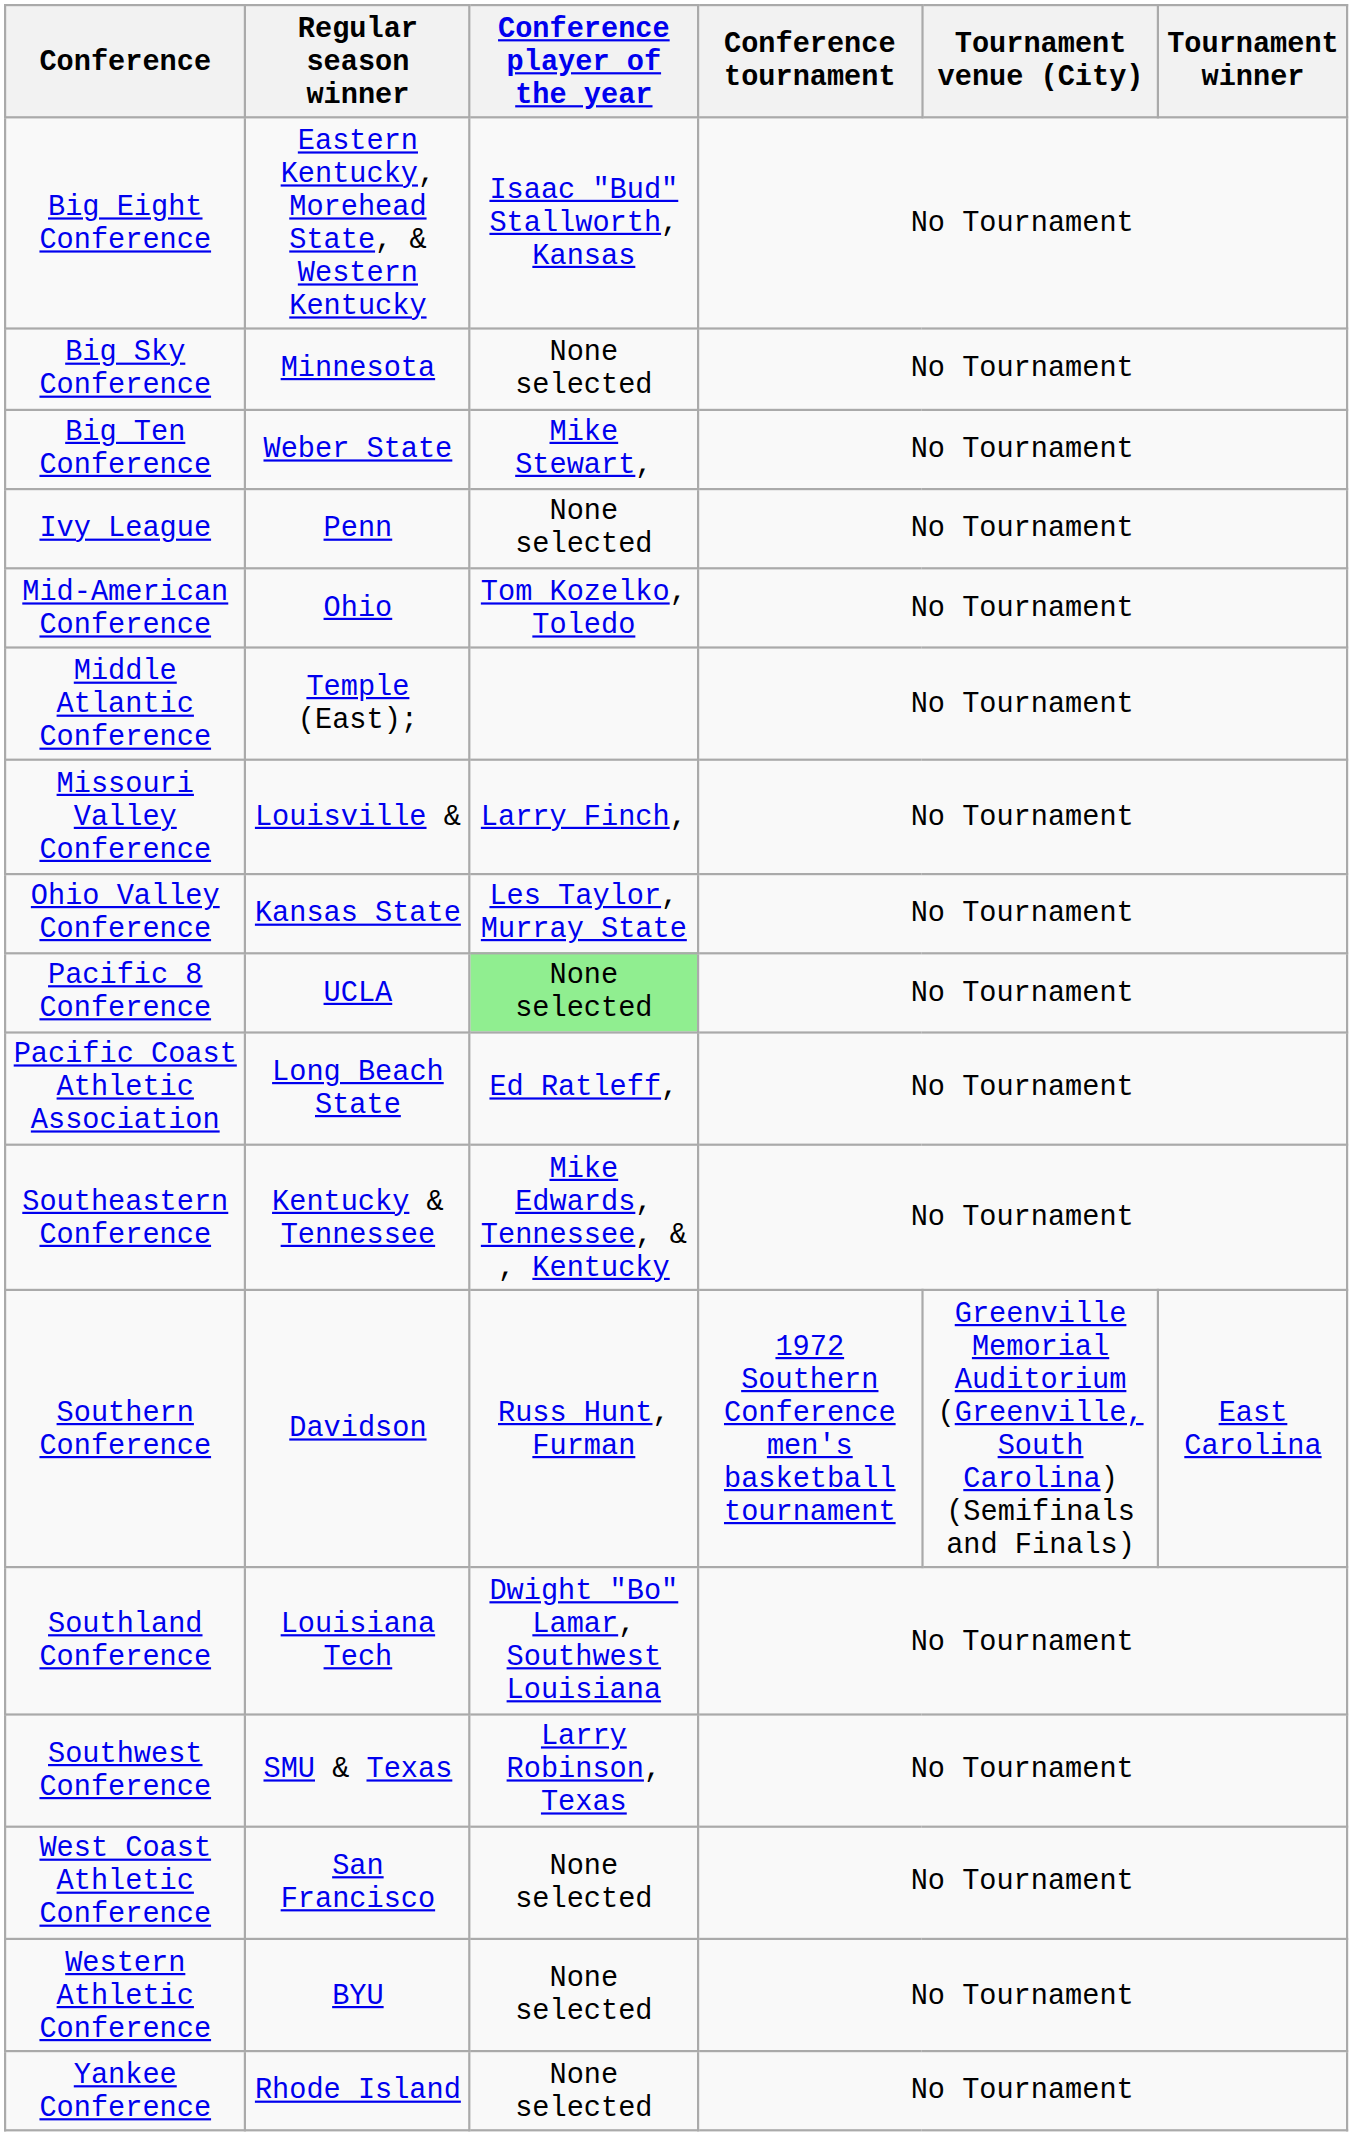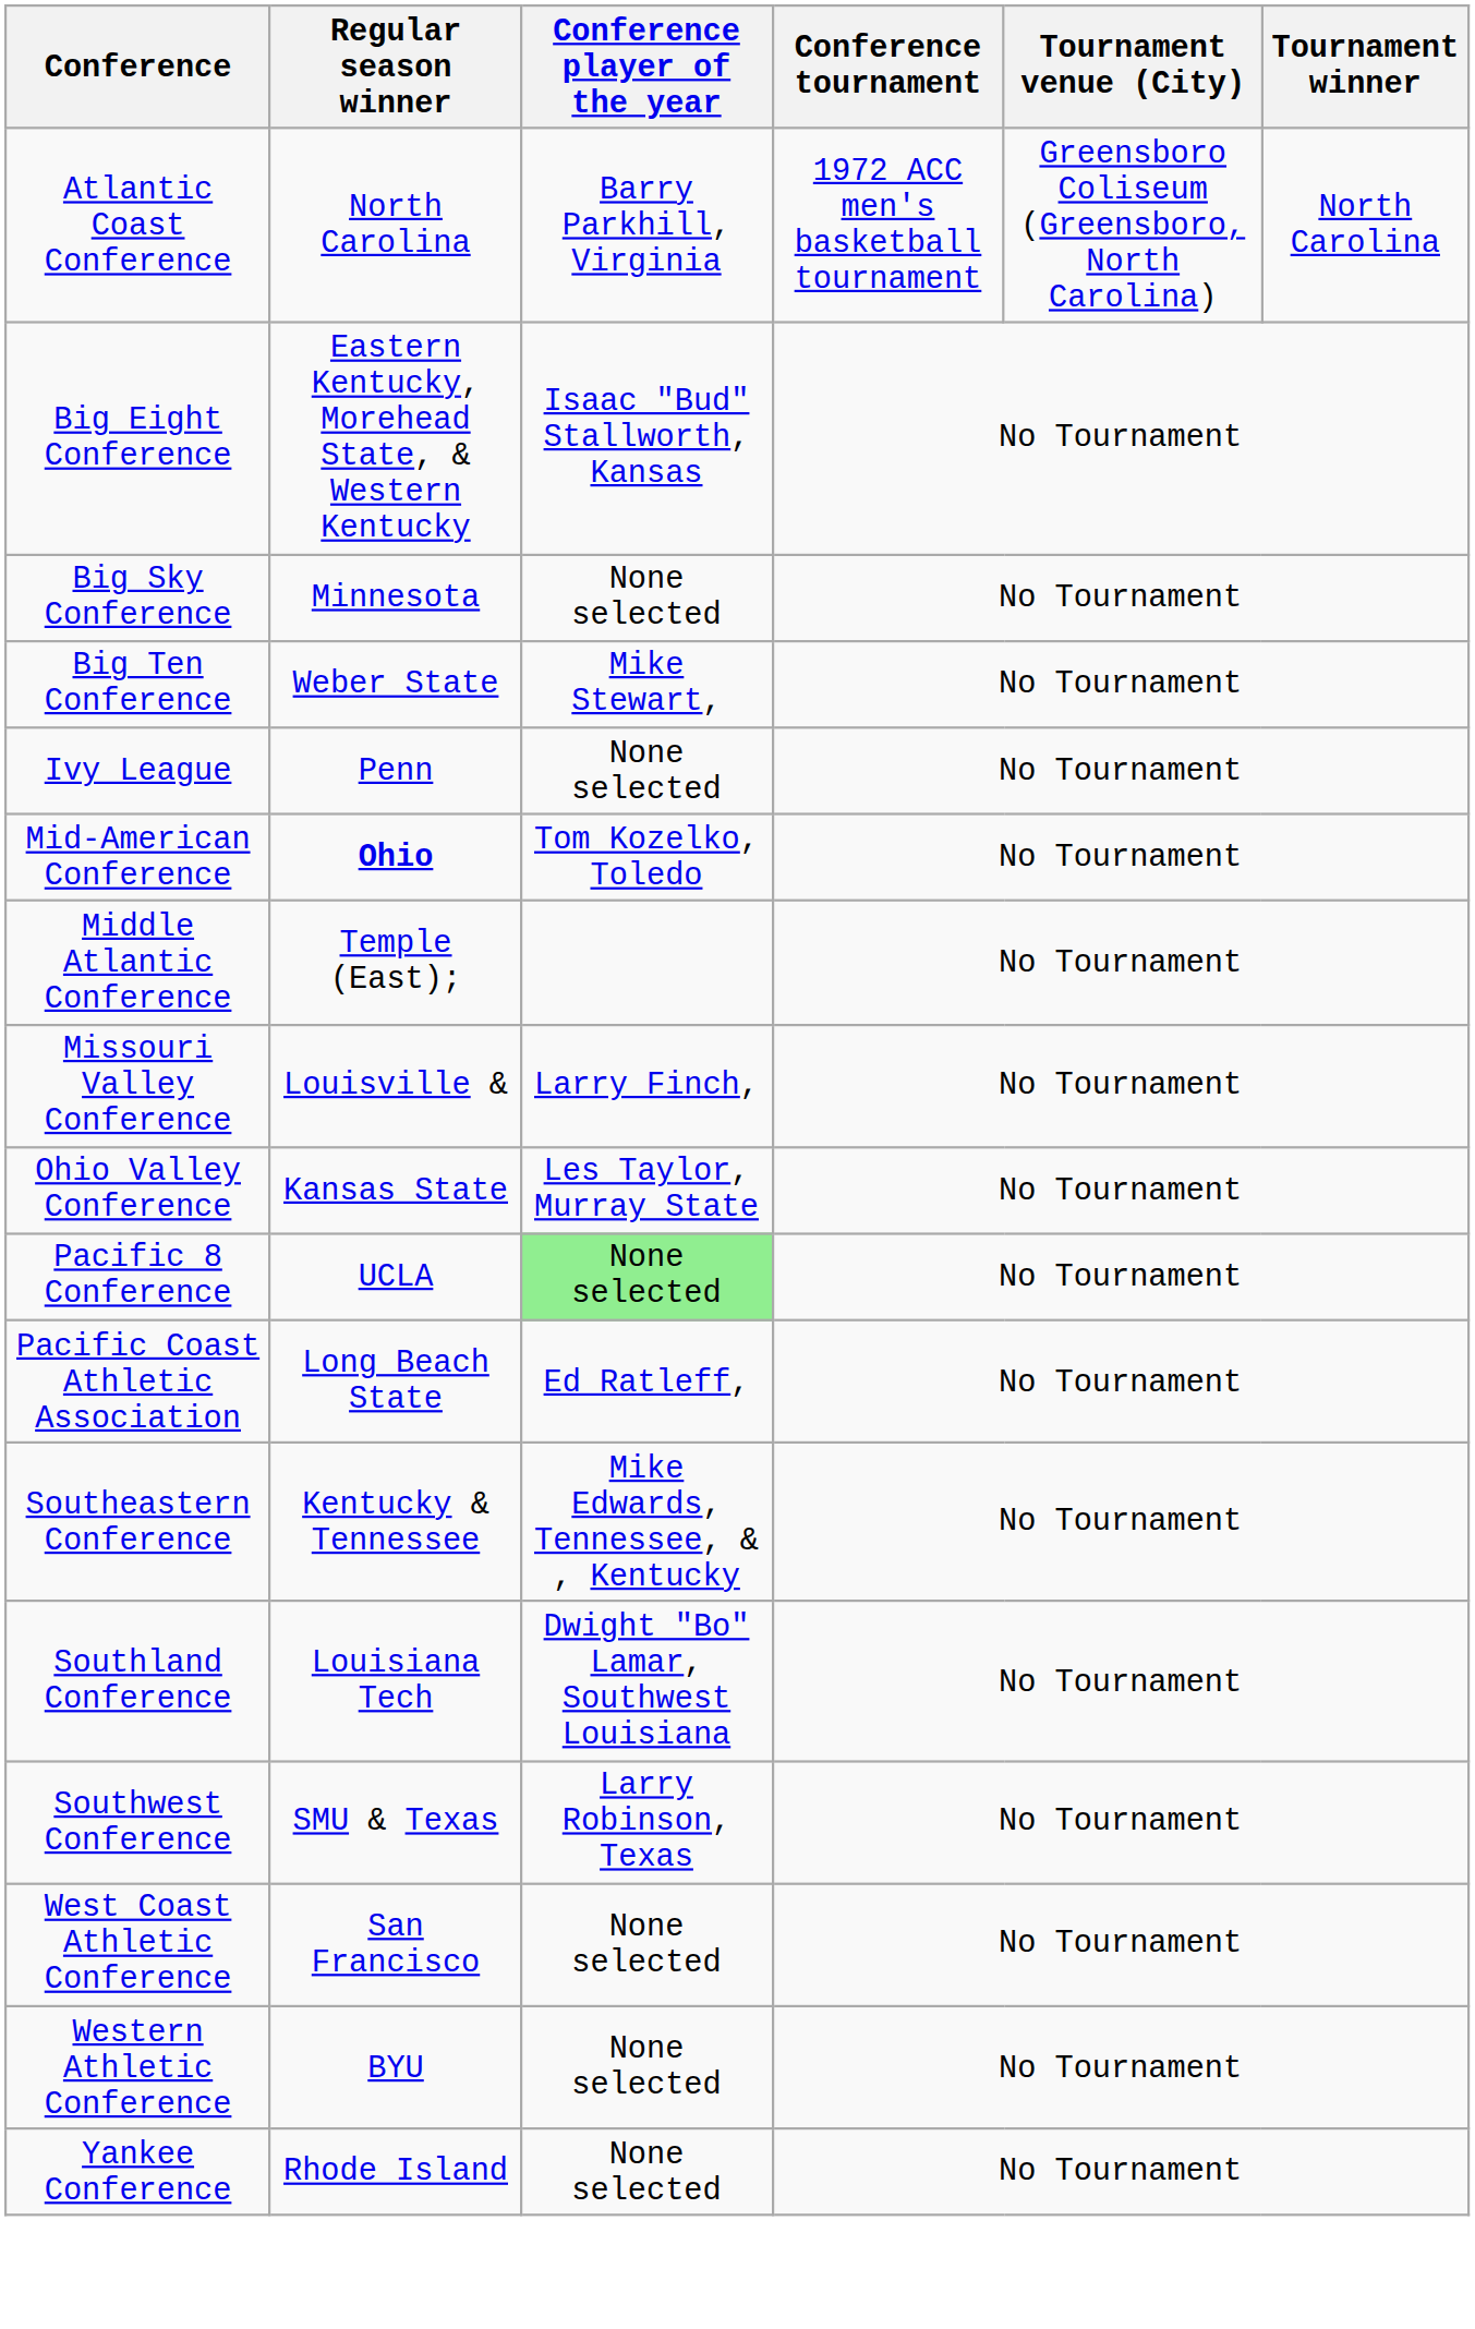+ row: Atlantic Coast Conference | North Carolina | Barry Parkhill, Virginia | 1972 ACC men's basketball tournament | Greensboro Coliseum (Greensboro, North Carolina) | North Carolina
Mid-American Conference | Regular season winner: normal -> bold
- row: Southern Conference | Davidson | Russ Hunt, Furman | 1972 Southern Conference men's basketball tournament | Greenville Memorial Auditorium (Greenville, South Carolina) (Semifinals and Finals) | East Carolina
